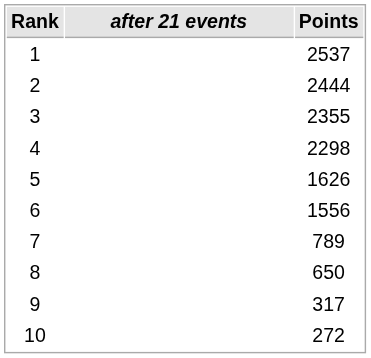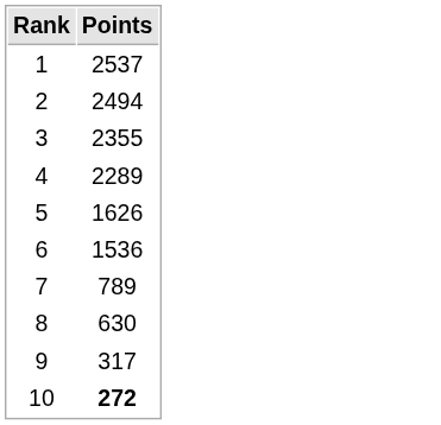- column: after 21 events
2 | Points: 2444 -> 2494
4 | Points: 2298 -> 2289
6 | Points: 1556 -> 1536
8 | Points: 650 -> 630
10 | Points: normal -> bold
